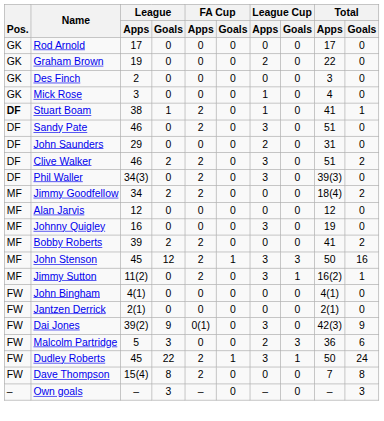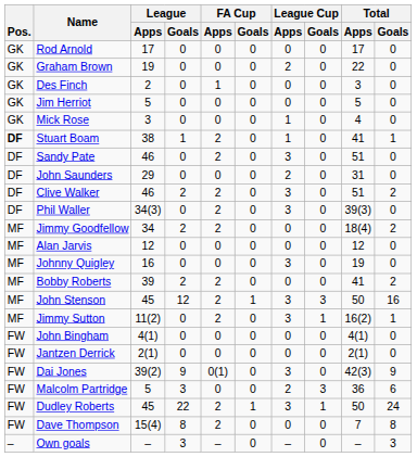Des Finch | FA Cup / Apps: 0 -> 1
+ row: GK | Jim Herriot | 5 | 0 | 0 | 0 | 0 | 0 | 5 | 0
